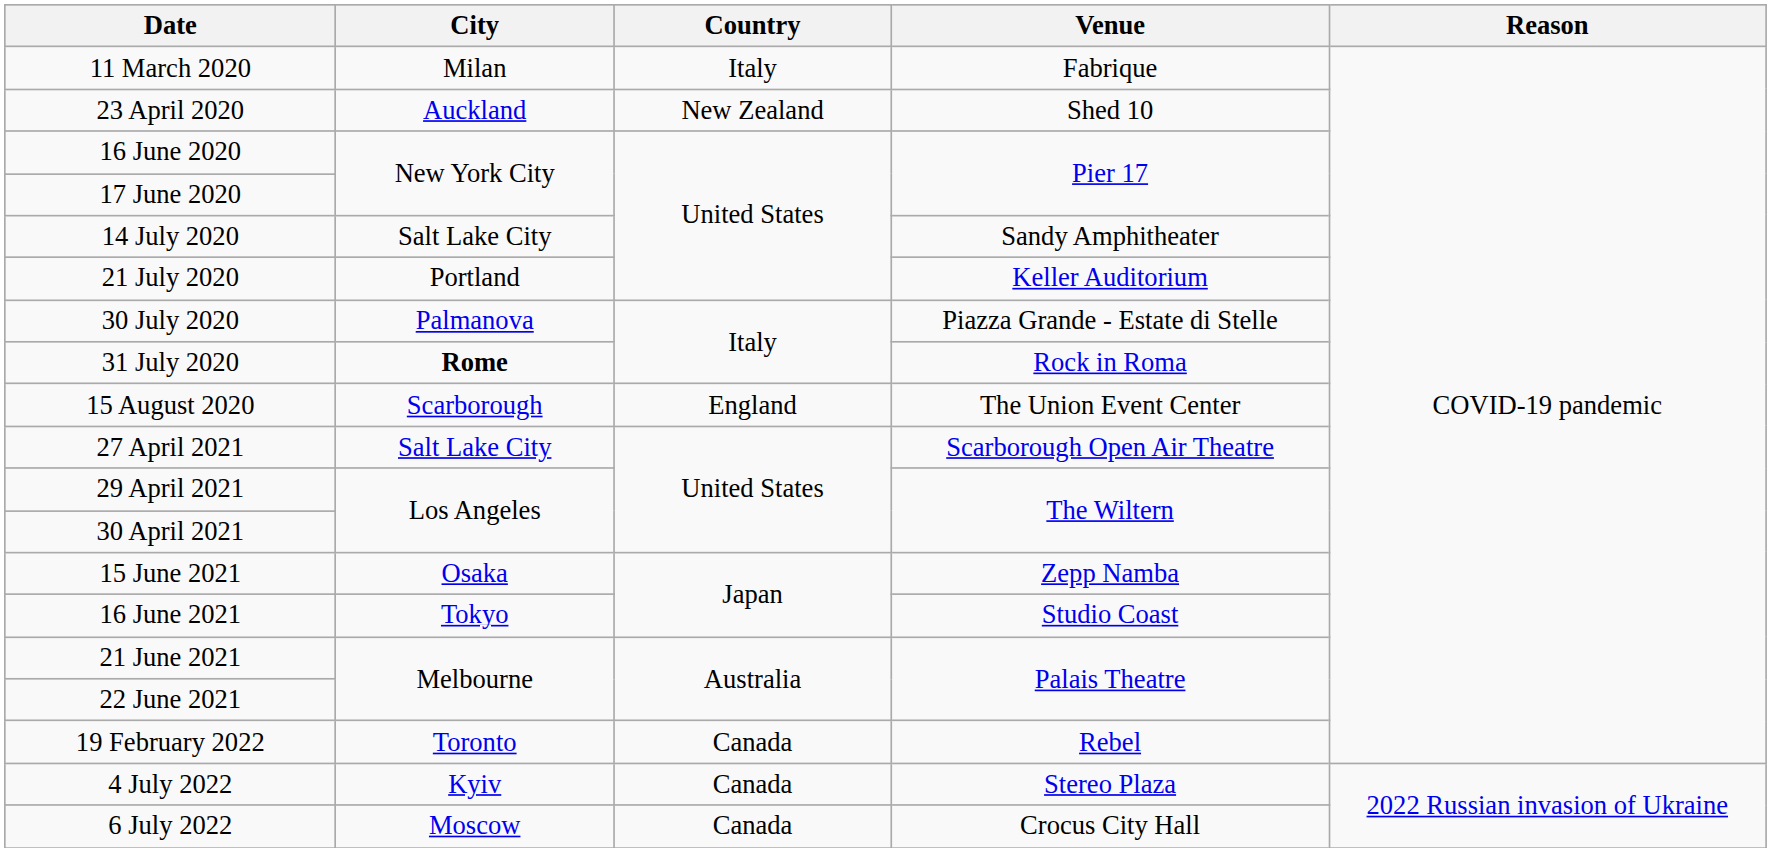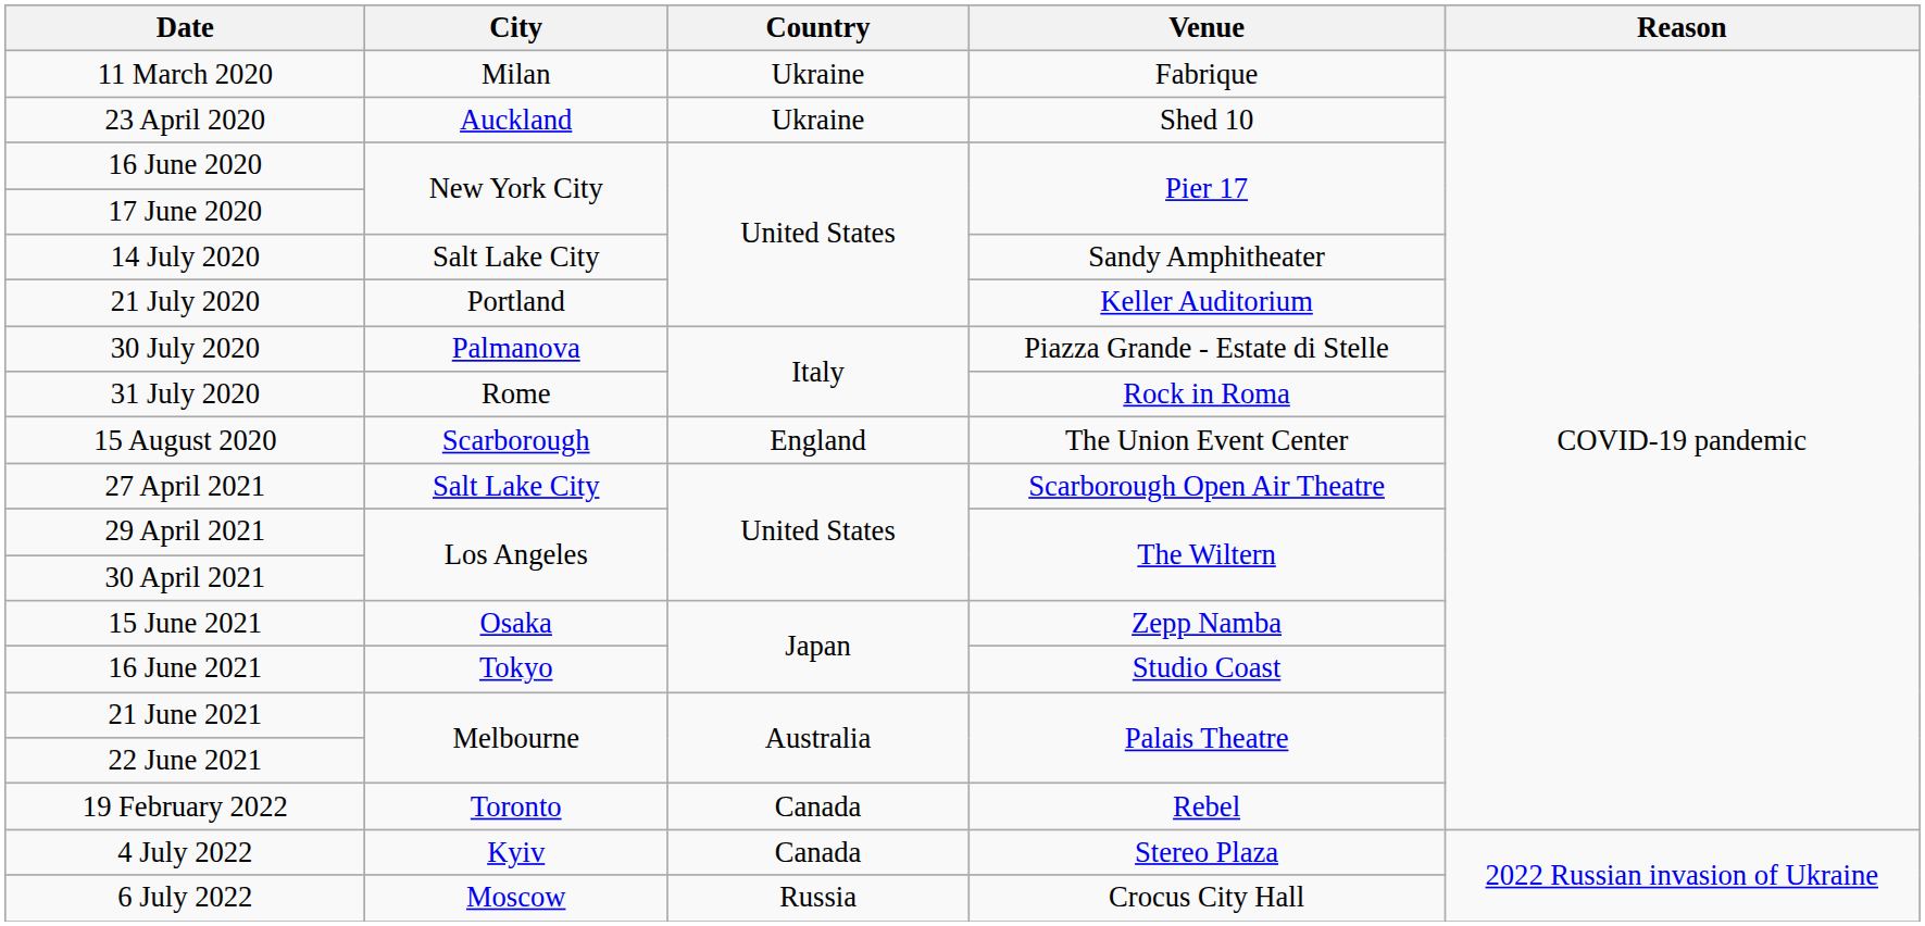11 March 2020 | Country: Italy -> Ukraine
23 April 2020 | Country: New Zealand -> Ukraine
31 July 2020 | City: bold -> normal
6 July 2022 | Country: Canada -> Russia
